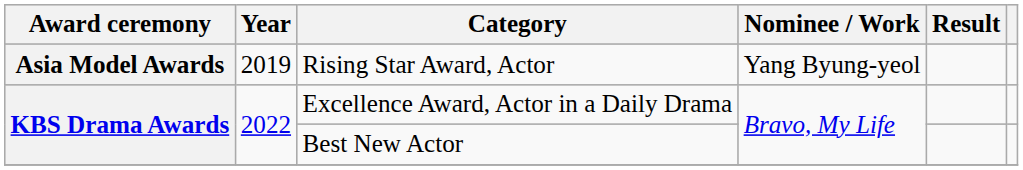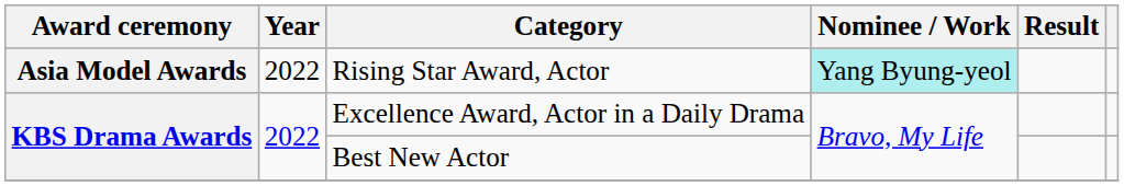Rising Star Award, Actor | Year: 2019 -> 2022
Rising Star Award, Actor | Nominee / Work: no background -> paleturquoise background
